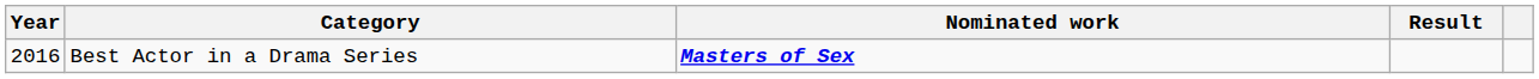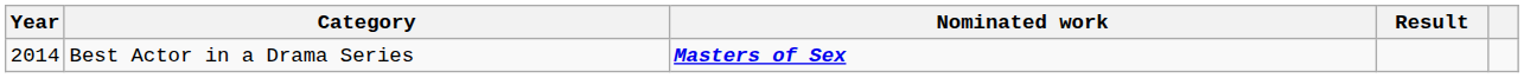Best Actor in a Drama Series | Year: 2016 -> 2014
